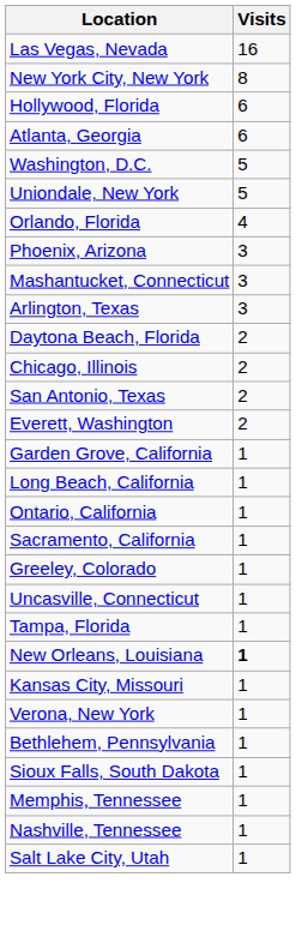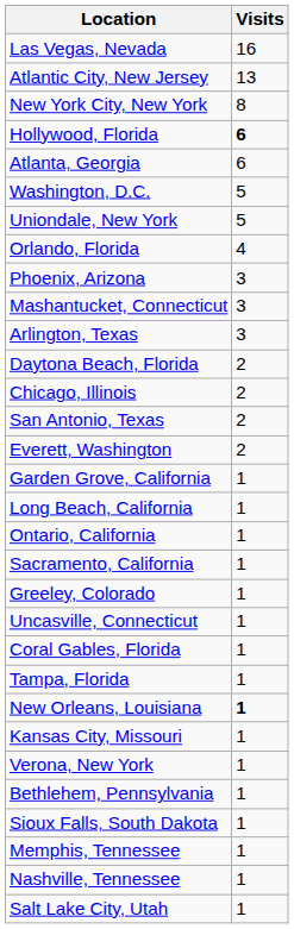+ row: Atlantic City, New Jersey | 13
Hollywood, Florida | Visits: normal -> bold
+ row: Coral Gables, Florida | 1
